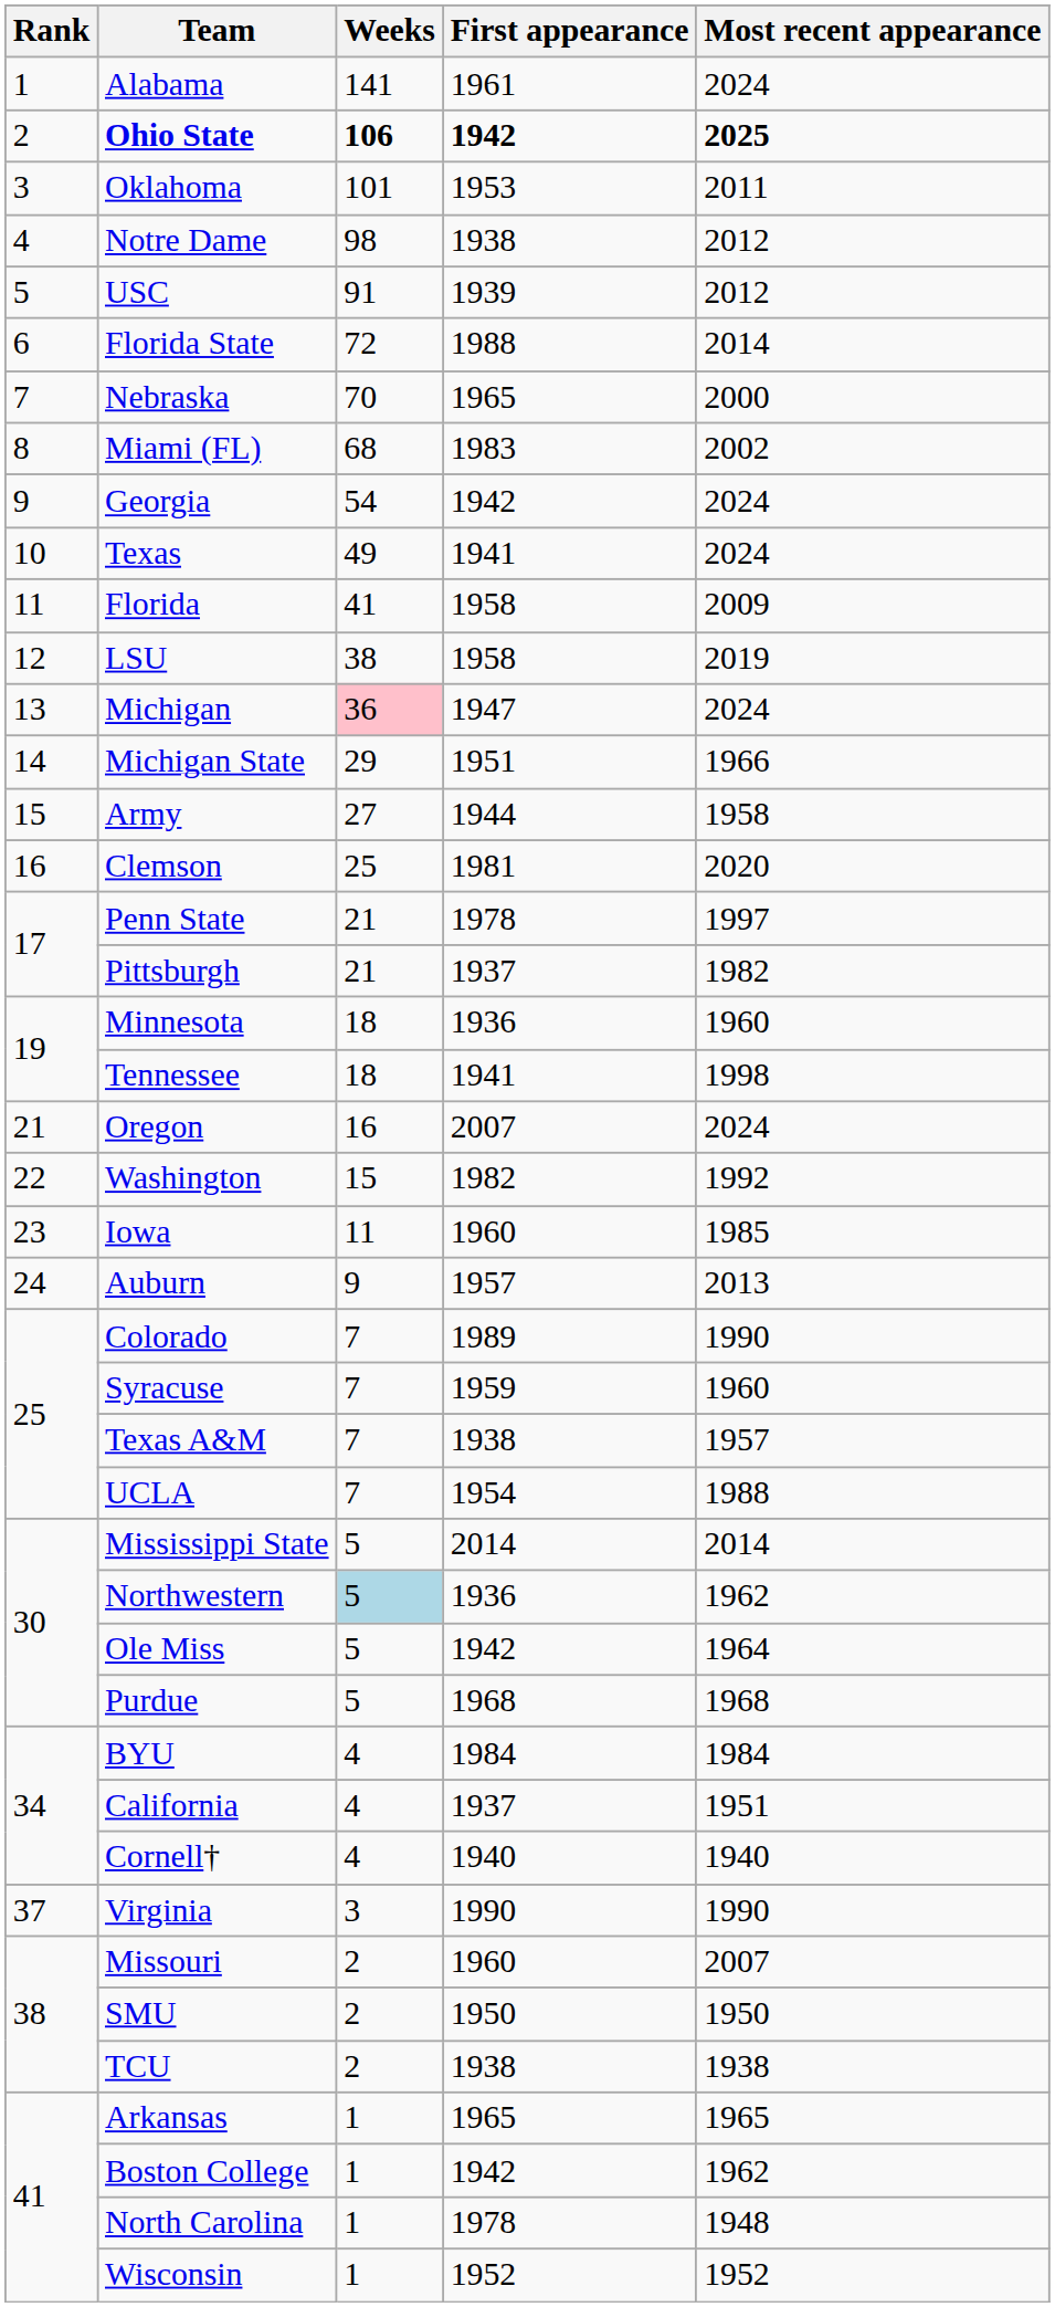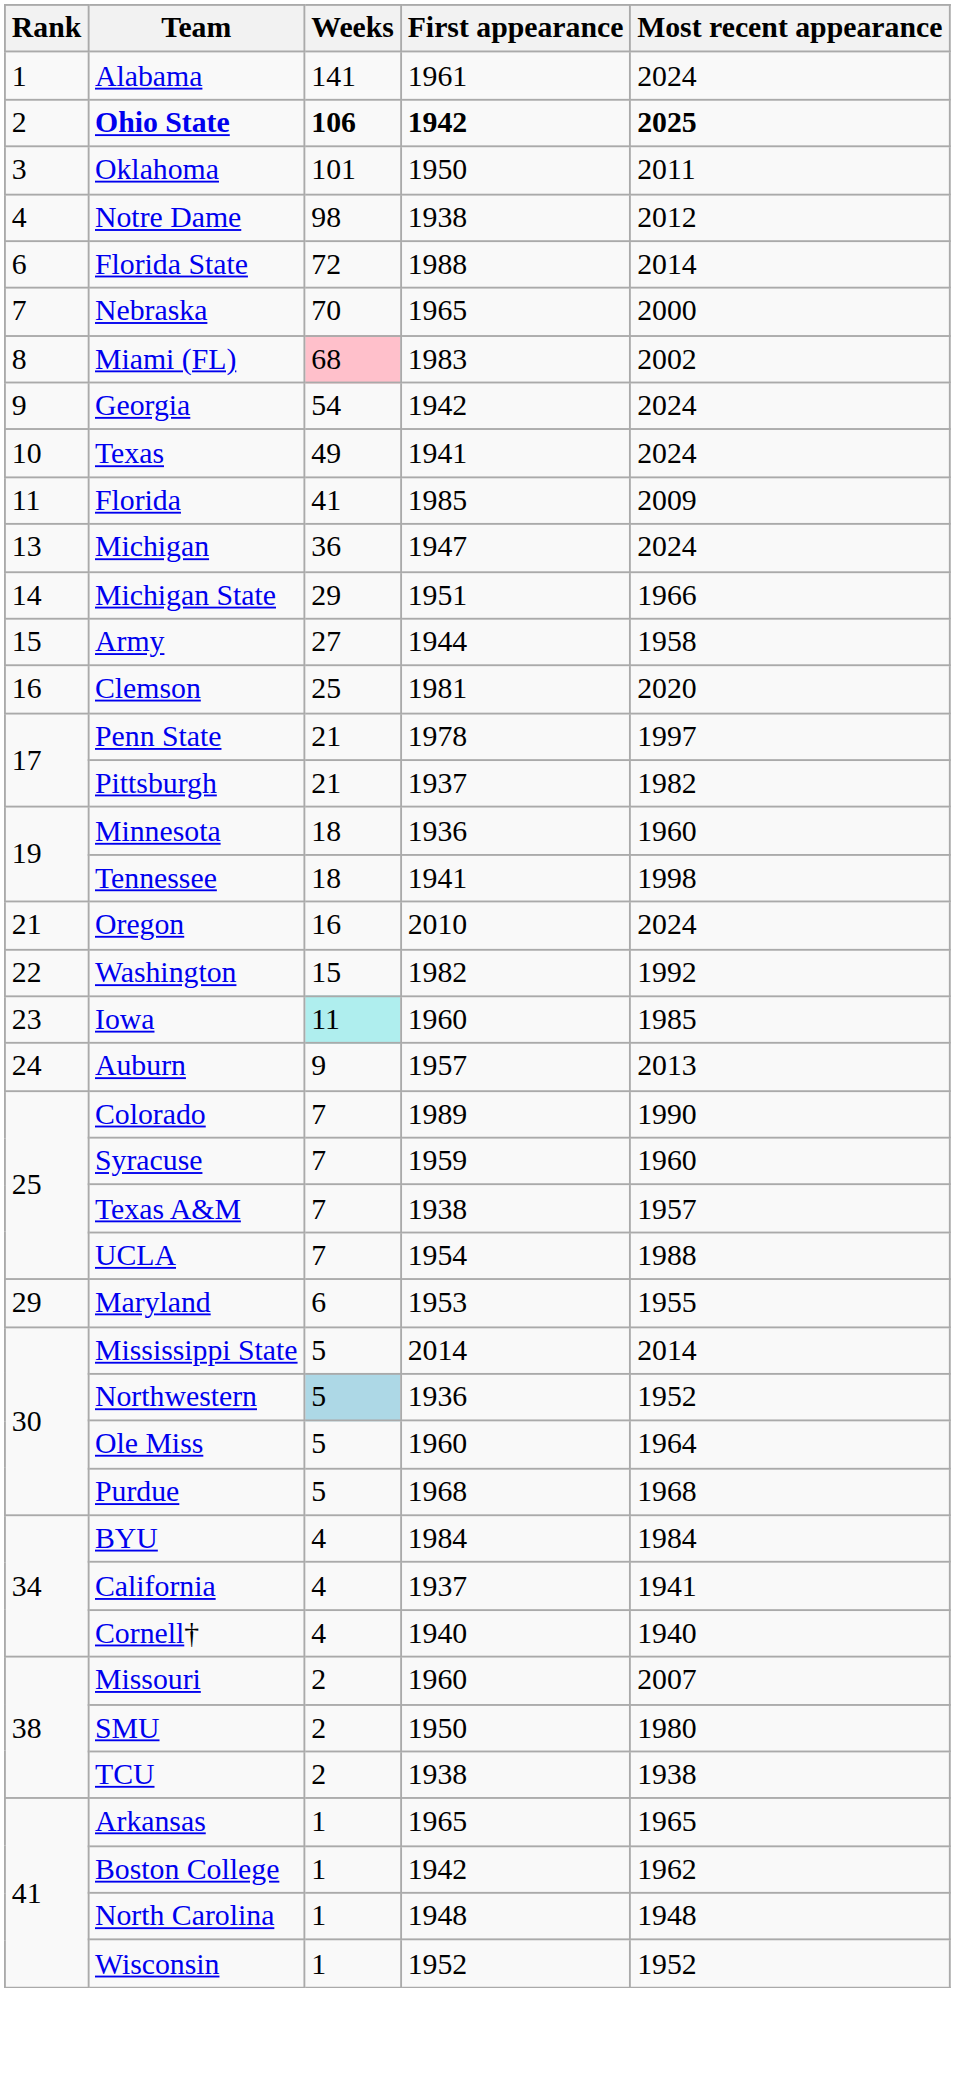Oklahoma | First appearance: 1953 -> 1950
- row: 5 | USC | 91 | 1939 | 2012
Miami (FL) | Weeks: no background -> pink background
Florida | First appearance: 1958 -> 1985
- row: 12 | LSU | 38 | 1958 | 2019
Michigan | Weeks: pink background -> no background
Oregon | First appearance: 2007 -> 2010
Iowa | Weeks: no background -> paleturquoise background
+ row: 29 | Maryland | 6 | 1953 | 1955
Northwestern | Most recent appearance: 1962 -> 1952
Ole Miss | First appearance: 1942 -> 1960
California | Most recent appearance: 1951 -> 1941
- row: 37 | Virginia | 3 | 1990 | 1990
SMU | Most recent appearance: 1950 -> 1980
North Carolina | First appearance: 1978 -> 1948
